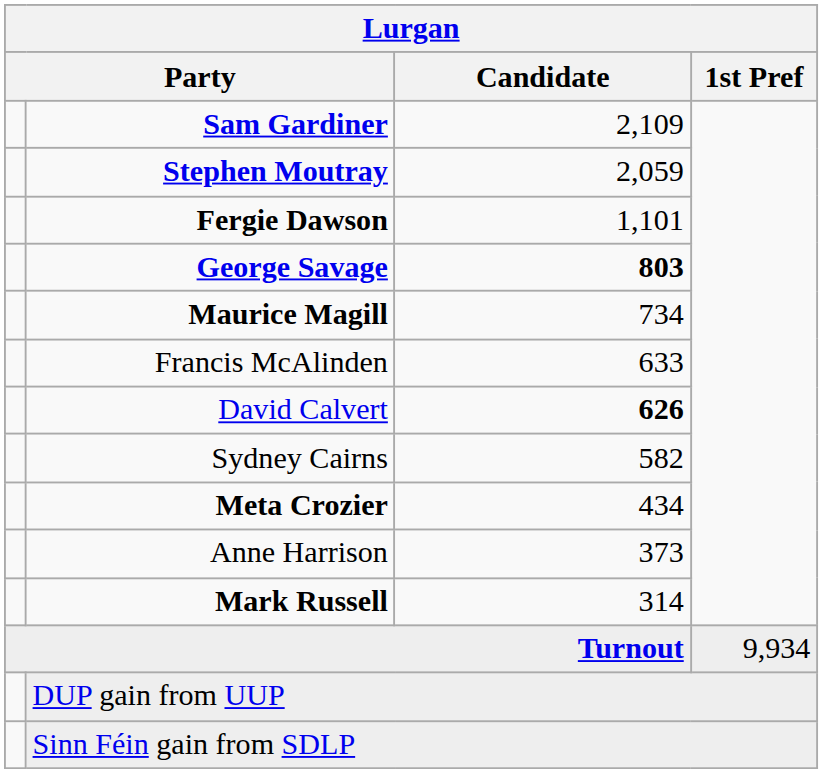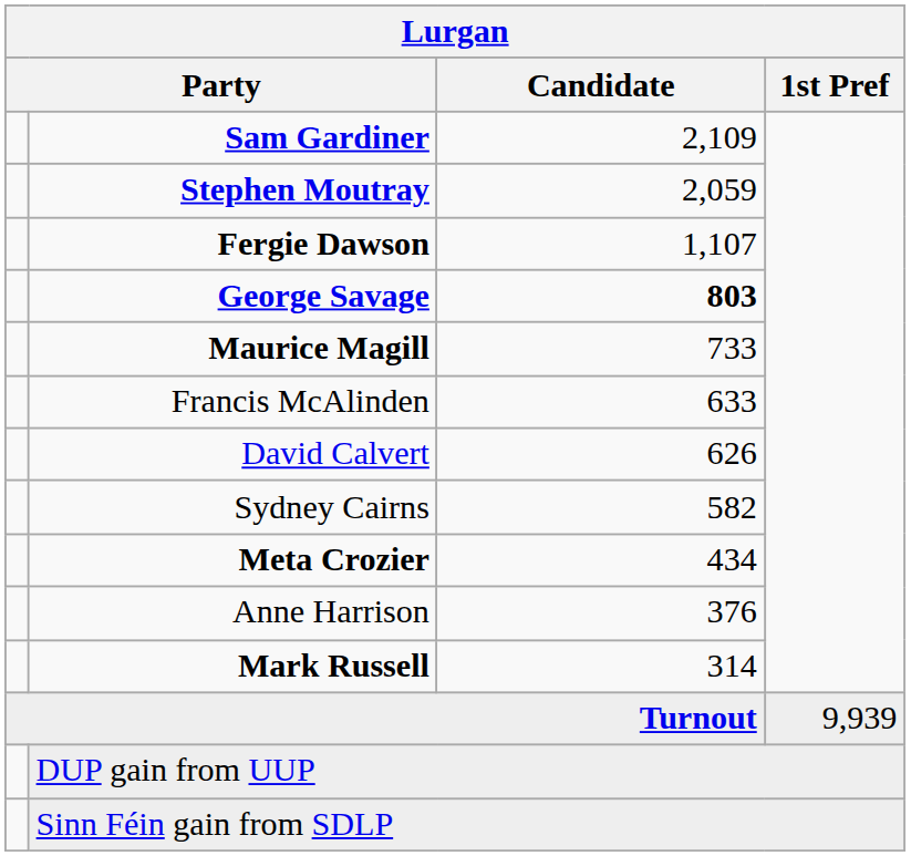Fergie Dawson | Candidate: 1,101 -> 1,107
Maurice Magill | Candidate: 734 -> 733
David Calvert | Candidate: bold -> normal
Anne Harrison | Candidate: 373 -> 376
Turnout | 1st Pref: 9,934 -> 9,939
